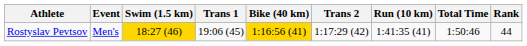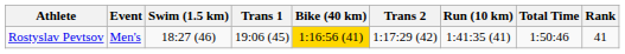Rostyslav Pevtsov | Swim (1.5 km): gold background -> no background
Rostyslav Pevtsov | Rank: 44 -> 41
